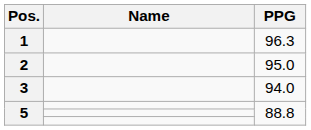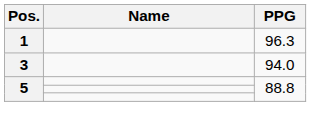- row: 2 | 95.0
